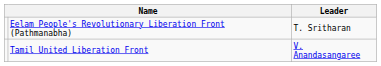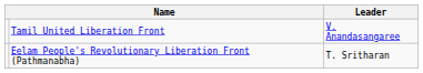rows swapped: Eelam People's Revolutionary Liberation Front (Pathmanabha) <-> Tamil United Liberation Front
